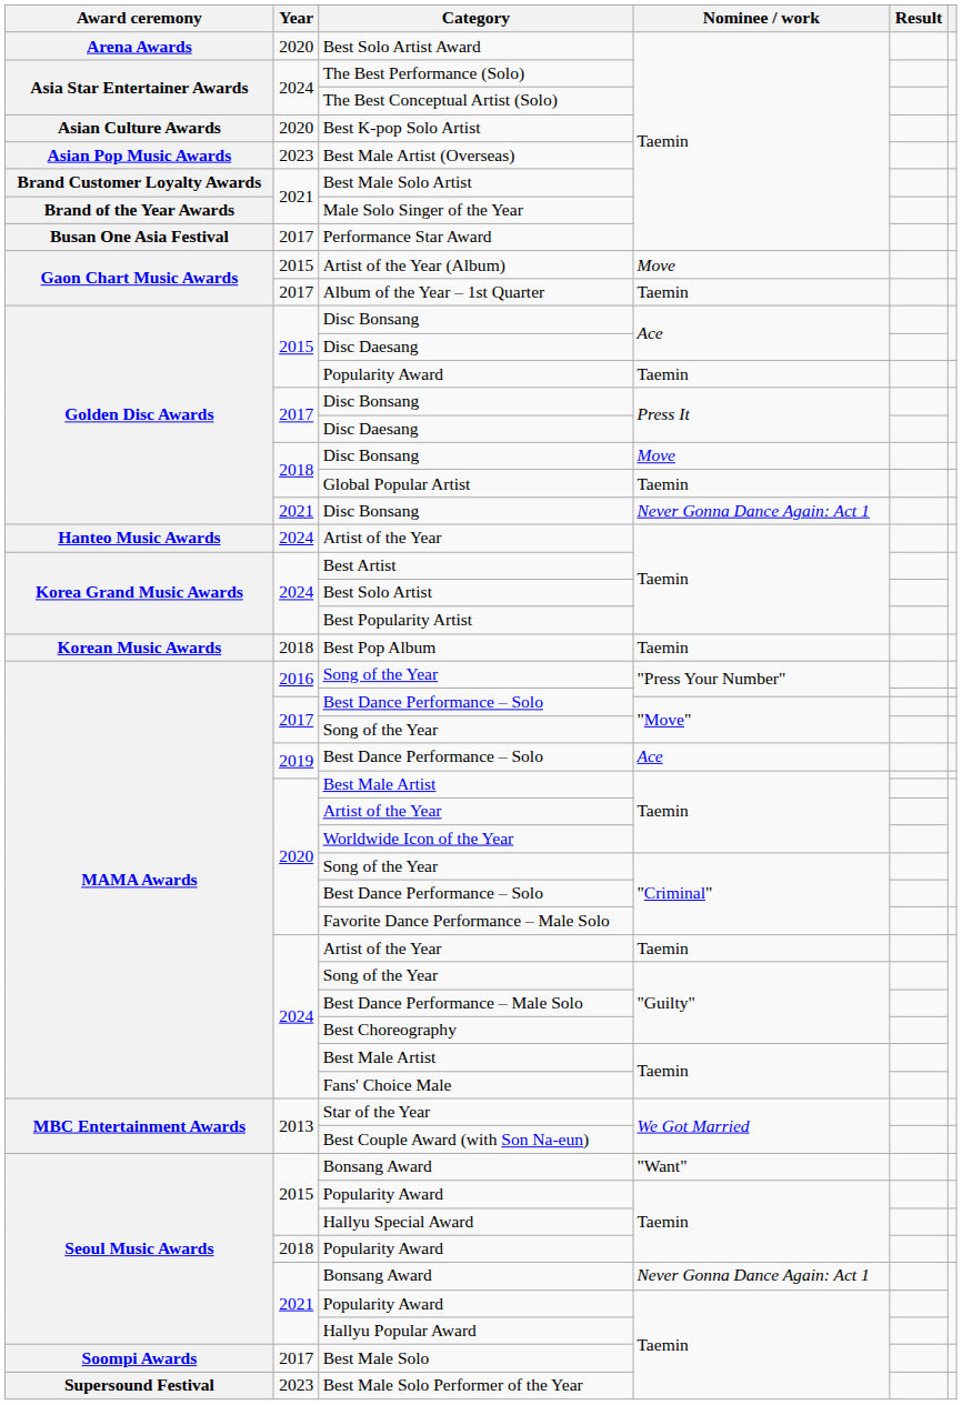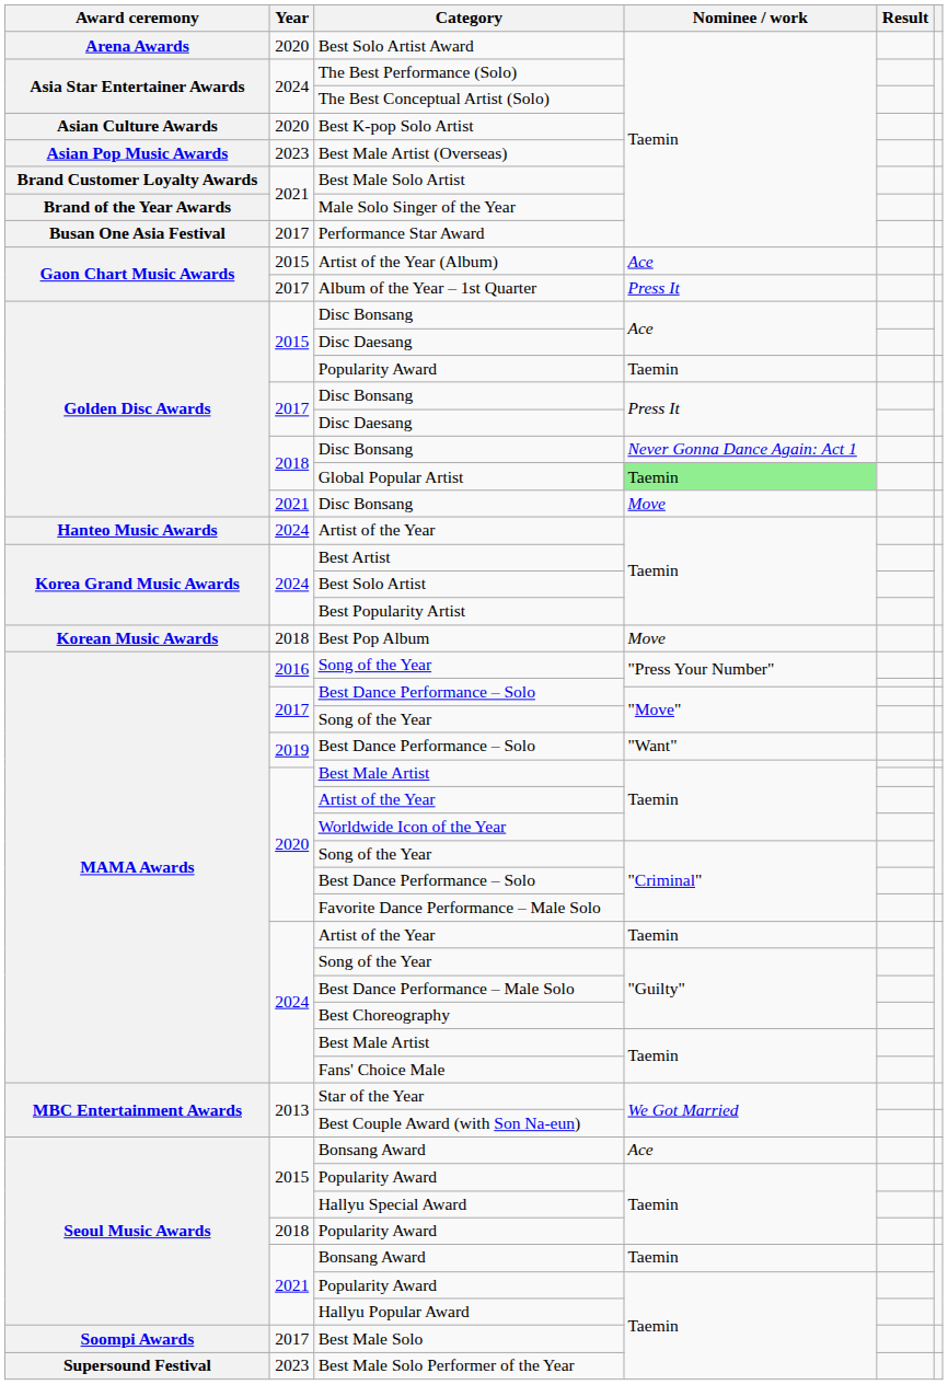Artist of the Year (Album) | Nominee / work: Move -> Ace
Album of the Year – 1st Quarter | Nominee / work: Taemin -> Press It
2018 / Disc Bonsang | Nominee / work: Move -> Never Gonna Dance Again: Act 1
Global Popular Artist | Nominee / work: no background -> lightgreen background
2021 / Disc Bonsang | Nominee / work: Never Gonna Dance Again: Act 1 -> Move
Best Pop Album | Nominee / work: Taemin -> Move
2019 / Best Dance Performance – Solo | Nominee / work: Ace -> "Want"
2015 / Bonsang Award | Nominee / work: "Want" -> Ace
2021 / Bonsang Award | Nominee / work: Never Gonna Dance Again: Act 1 -> Taemin
